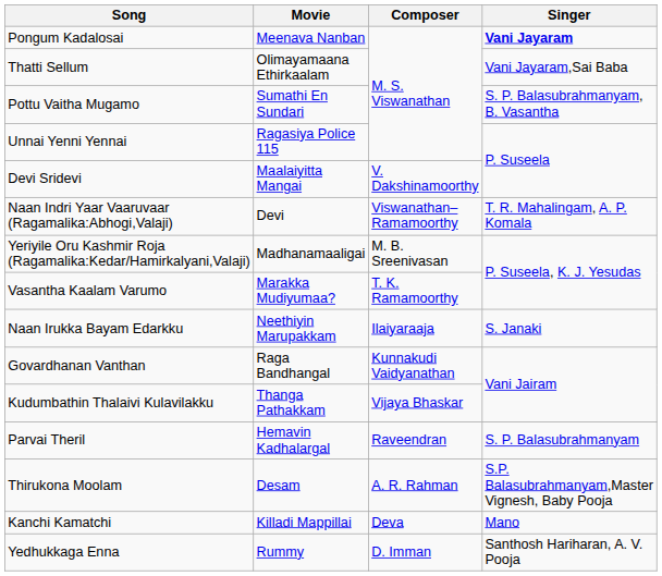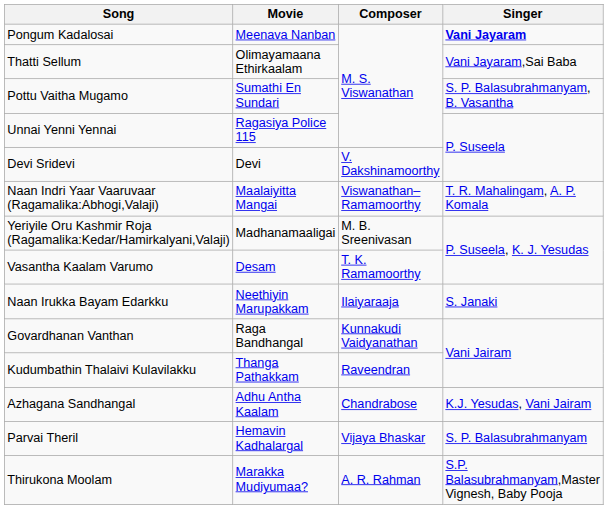Devi Sridevi | Movie: Maalaiyitta Mangai -> Devi
Naan Indri Yaar Vaaruvaar (Ragamalika:Abhogi,Valaji) | Movie: Devi -> Maalaiyitta Mangai
Vasantha Kaalam Varumo | Movie: Marakka Mudiyumaa? -> Desam
Kudumbathin Thalaivi Kulavilakku | Composer: Vijaya Bhaskar -> Raveendran
+ row: Azhagana Sandhangal | Adhu Antha Kaalam | Chandrabose | K.J. Yesudas, Vani Jairam
Parvai Theril | Composer: Raveendran -> Vijaya Bhaskar
Thirukona Moolam | Movie: Desam -> Marakka Mudiyumaa?
- row: Kanchi Kamatchi | Killadi Mappillai | Deva | Mano
- row: Yedhukkaga Enna | Rummy | D. Imman | Santhosh Hariharan, A. V. Pooja
